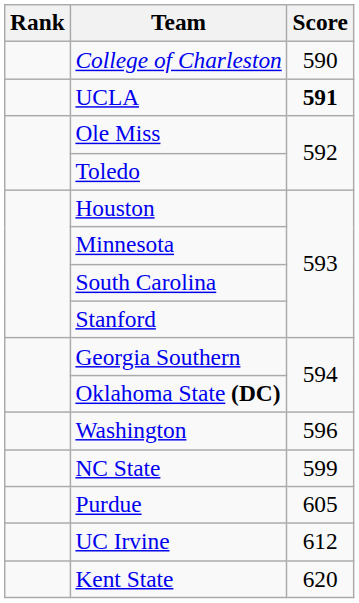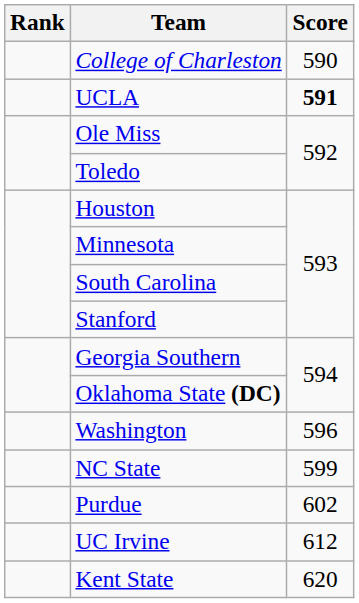Purdue | Score: 605 -> 602
